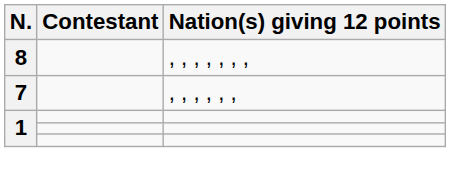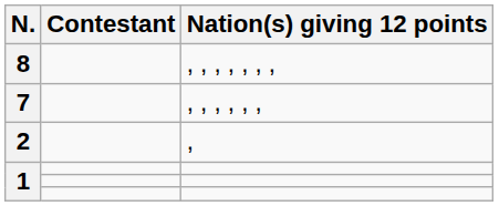+ row: 2 | ,
